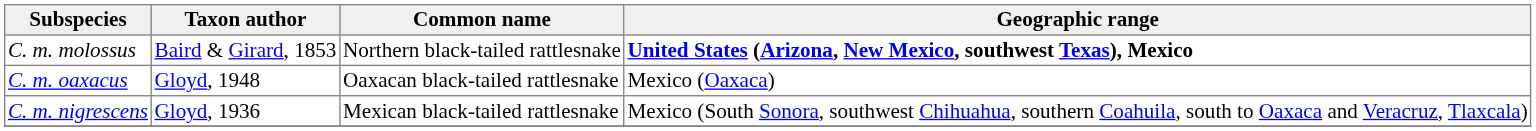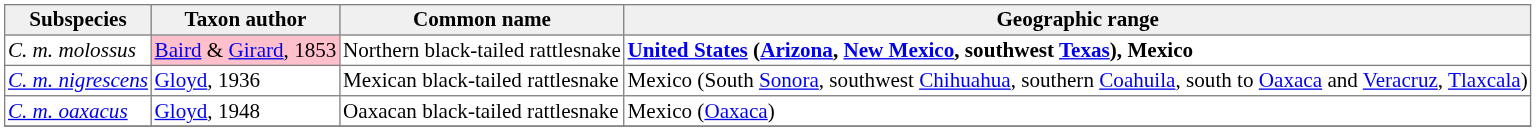C. m. molossus | Taxon author: no background -> pink background
rows swapped: C. m. nigrescens <-> C. m. oaxacus
